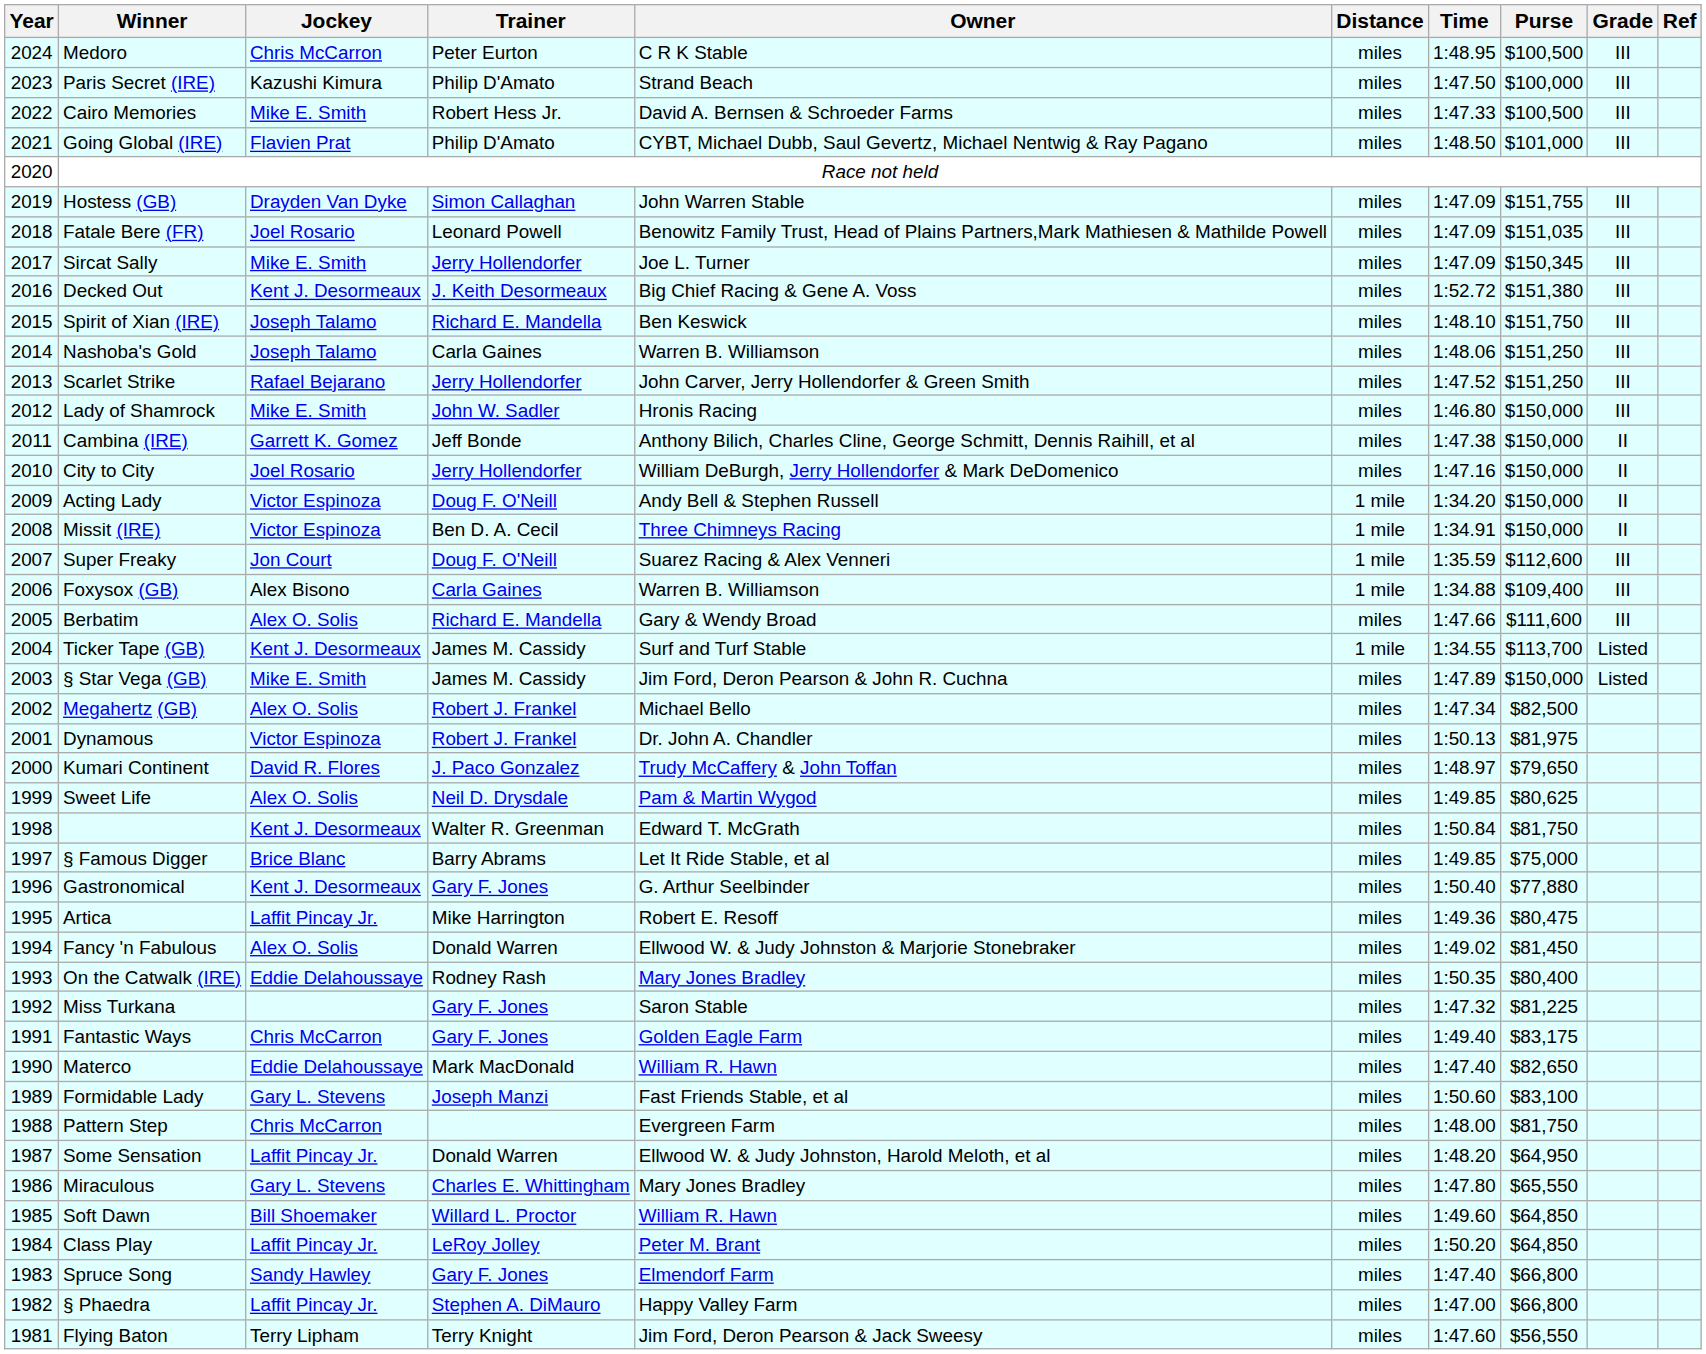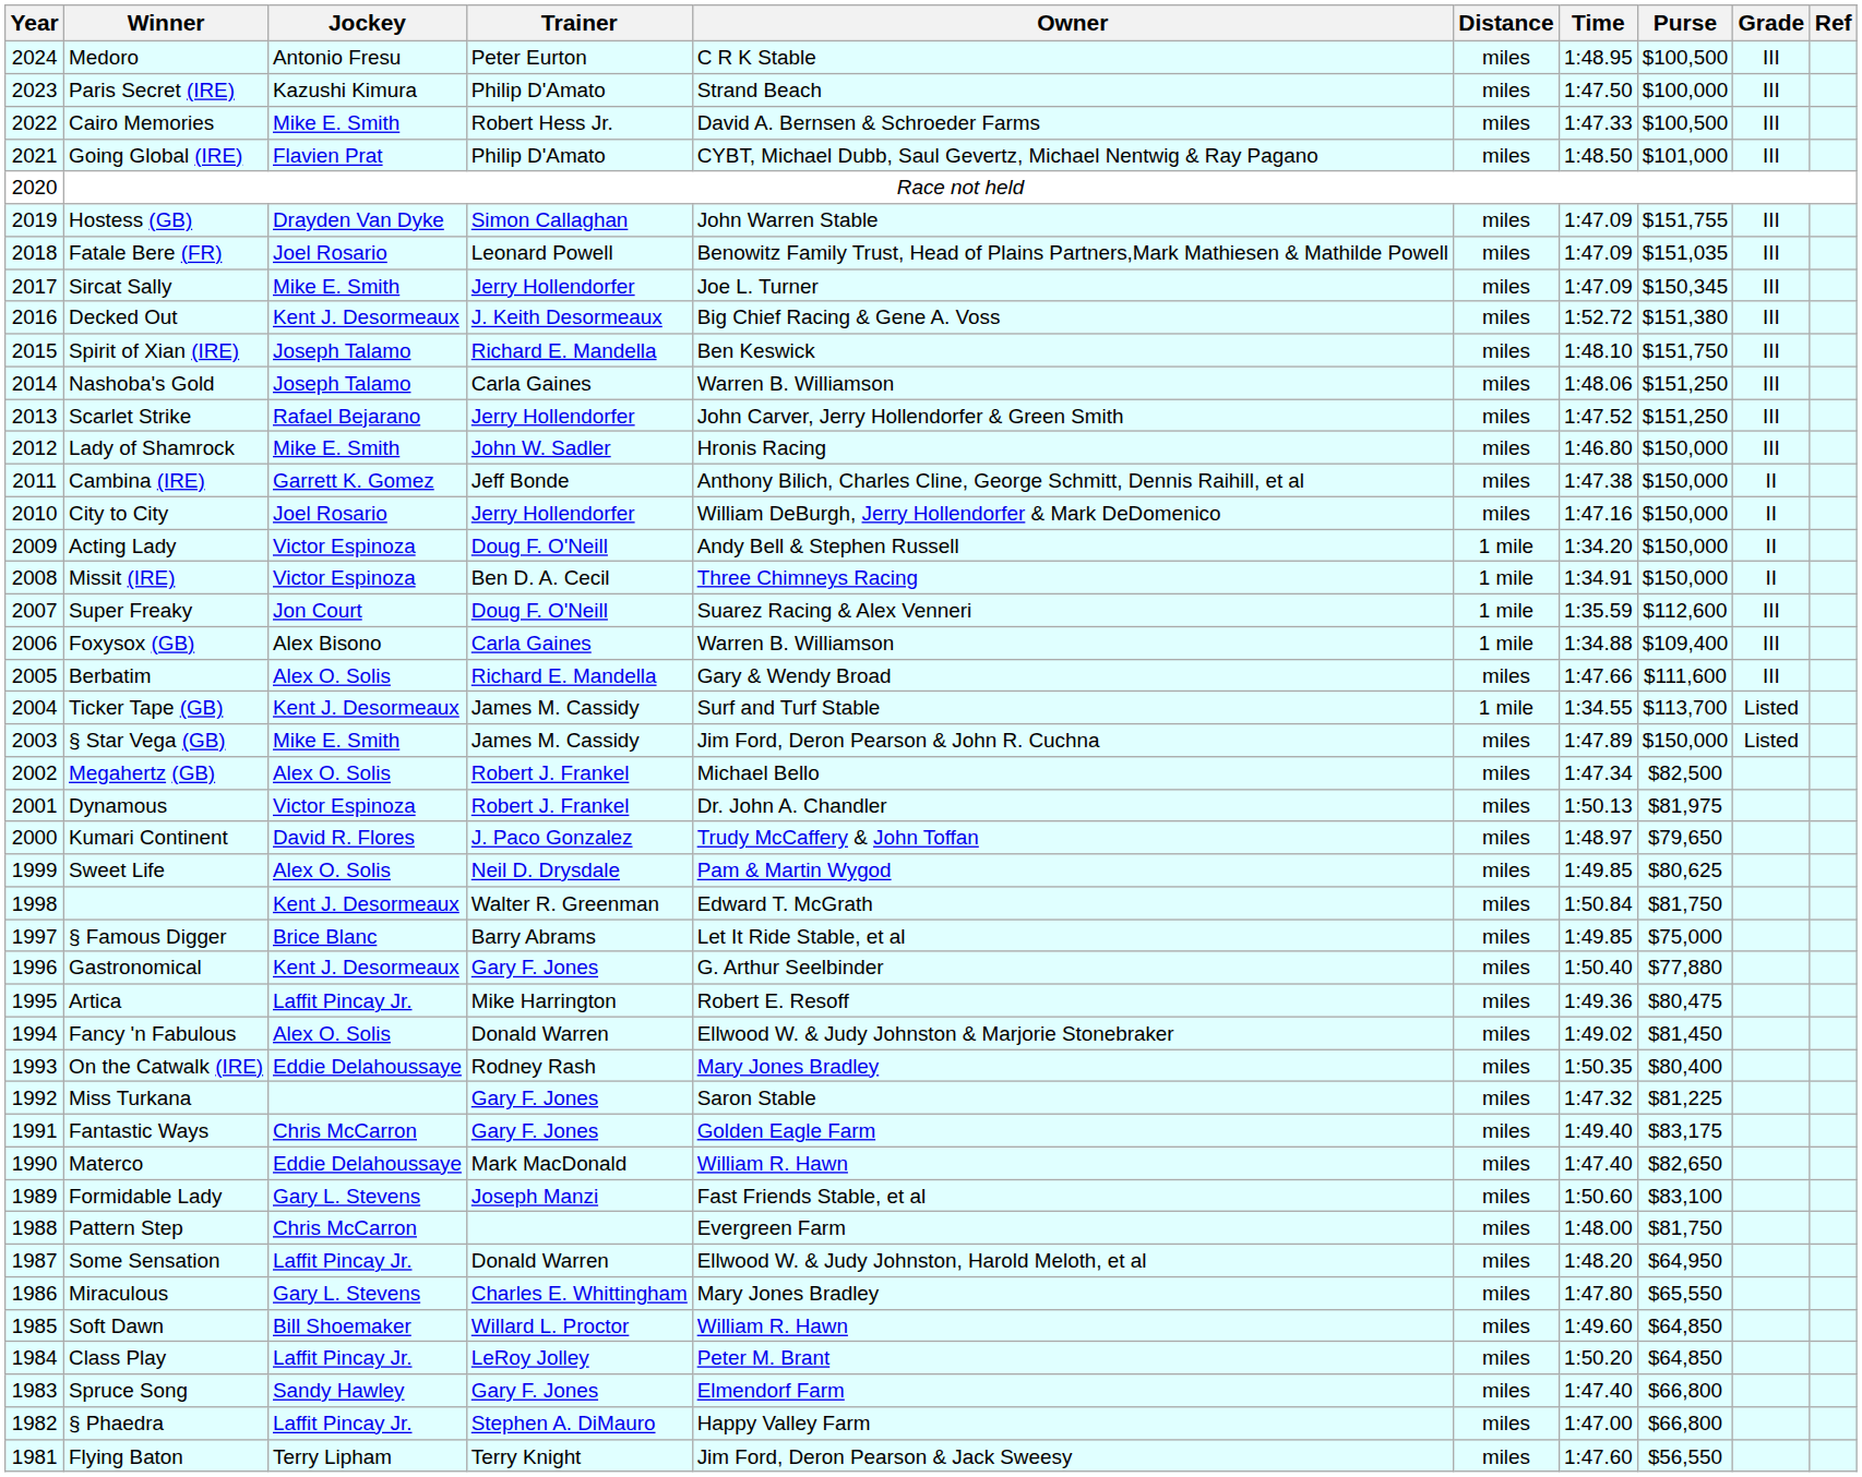Medoro | Jockey: Chris McCarron -> Antonio Fresu
